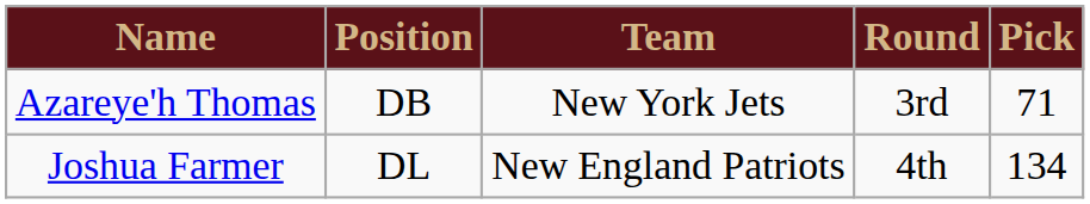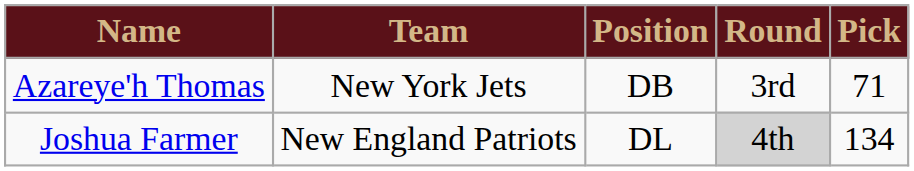columns swapped: Position <-> Team
Joshua Farmer | Round: no background -> lightgrey background
